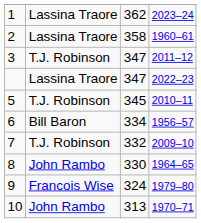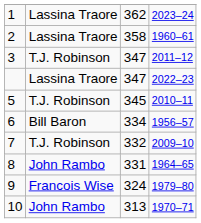8 | column 3: 330 -> 331
